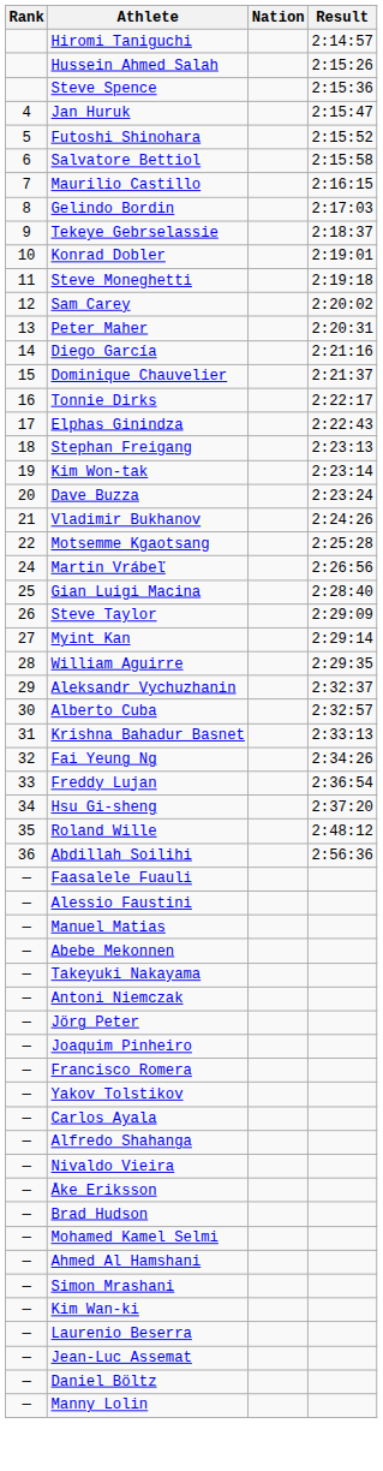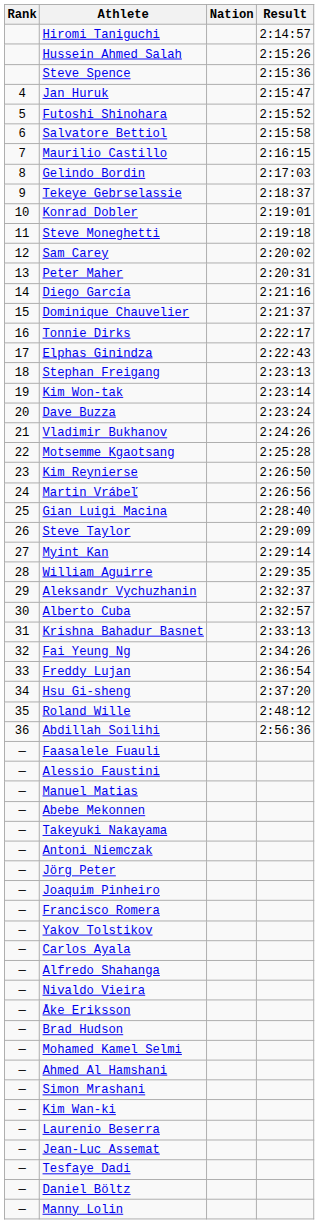+ row: 23 | Kim Reynierse | 2:26:50
+ row: — | Tesfaye Dadi
